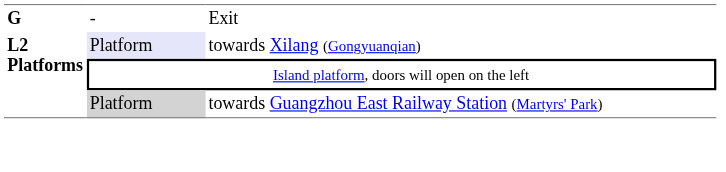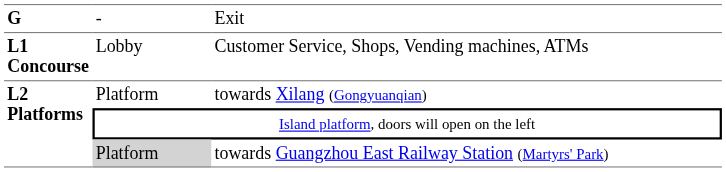+ row: L1 Concourse | Lobby | Customer Service, Shops, Vending machines, ATMs
towards Xilang (Gongyuanqian) | column 2: lavender background -> no background
